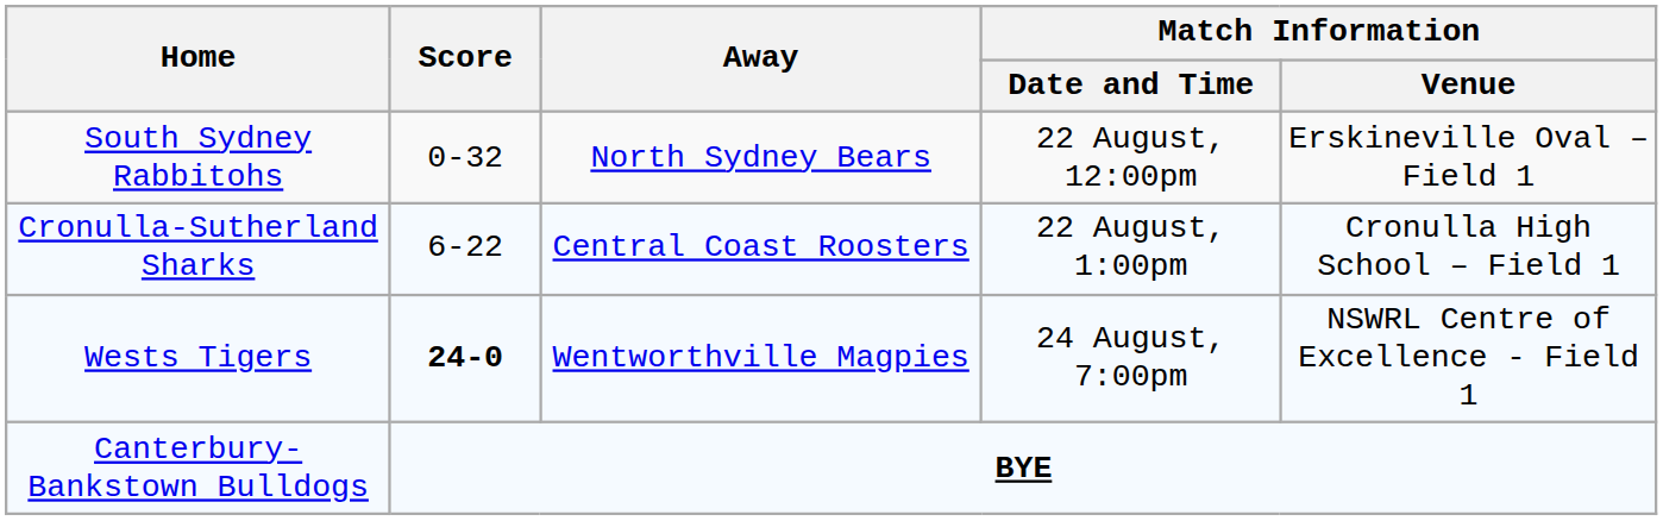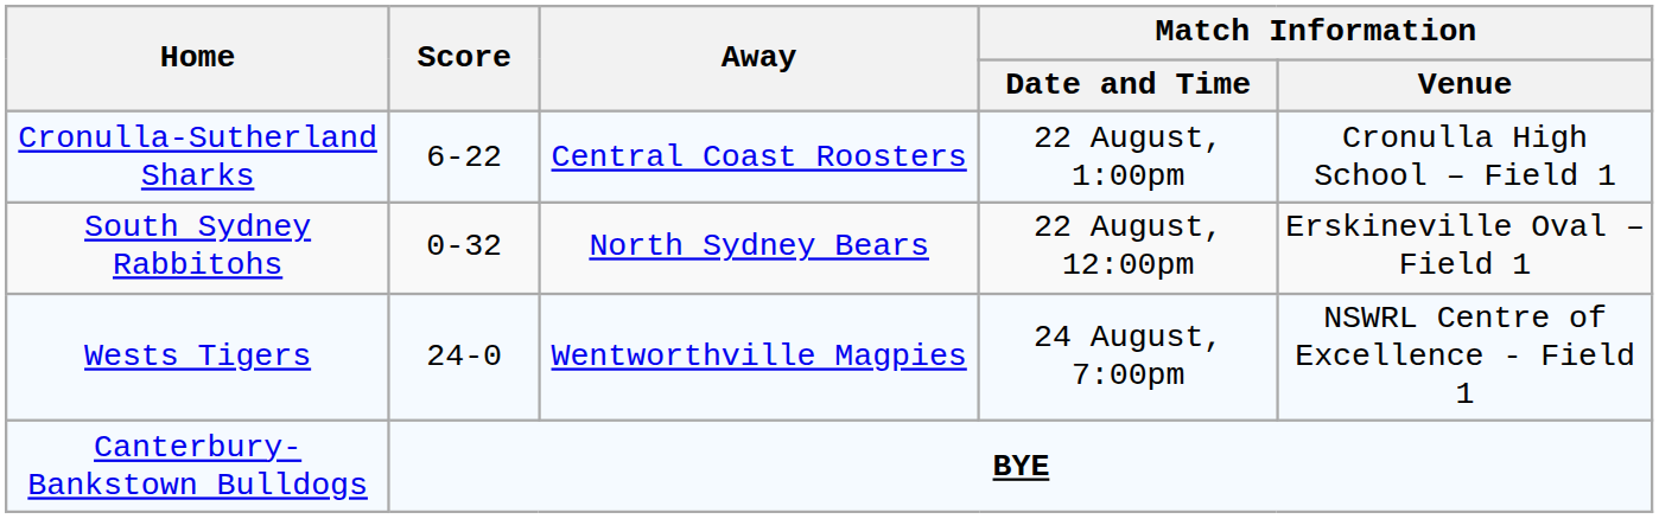rows swapped: South Sydney Rabbitohs <-> Cronulla-Sutherland Sharks
Wests Tigers | Score: bold -> normal
